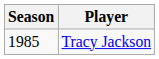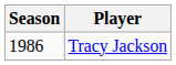Tracy Jackson | Season: 1985 -> 1986
